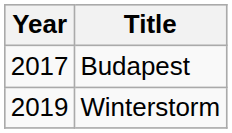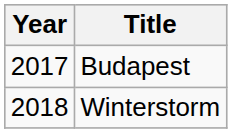Winterstorm | Year: 2019 -> 2018
